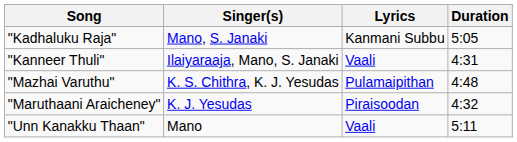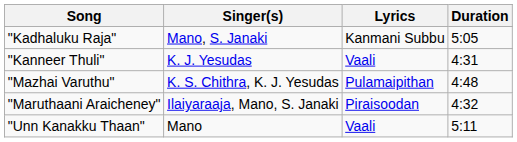"Kanneer Thuli" | Singer(s): Ilaiyaraaja, Mano, S. Janaki -> K. J. Yesudas
"Maruthaani Araicheney" | Singer(s): K. J. Yesudas -> Ilaiyaraaja, Mano, S. Janaki
